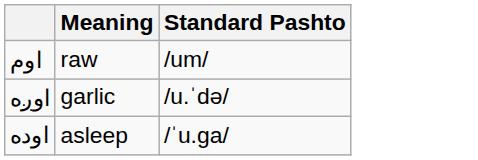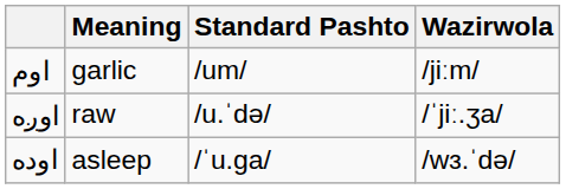+ column: Wazirwola | /jiːm/ | /ˈjiː.ʒa/ | /wɜ.ˈdə/
اوم | Meaning: raw -> garlic
اوږه | Meaning: garlic -> raw
